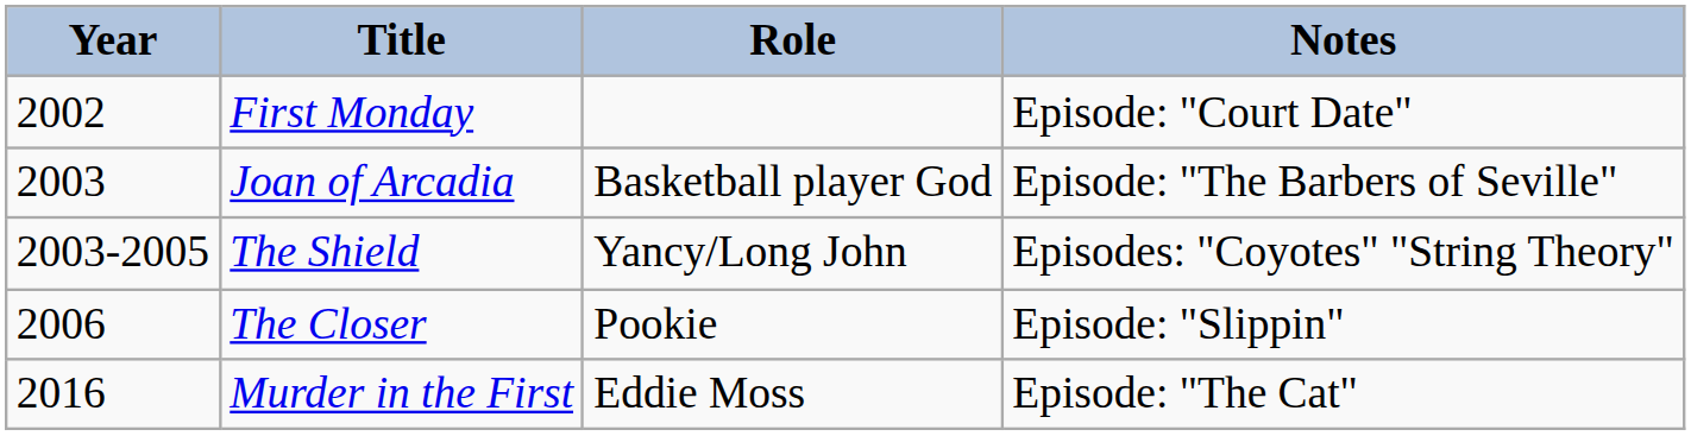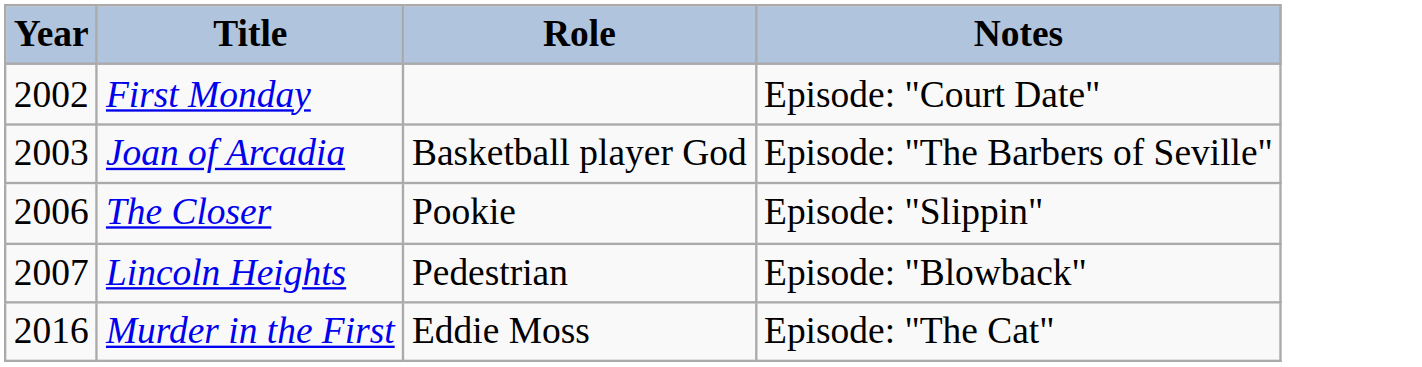- row: 2003-2005 | The Shield | Yancy/Long John | Episodes: "Coyotes" "String Theory"
+ row: 2007 | Lincoln Heights | Pedestrian | Episode: "Blowback"
